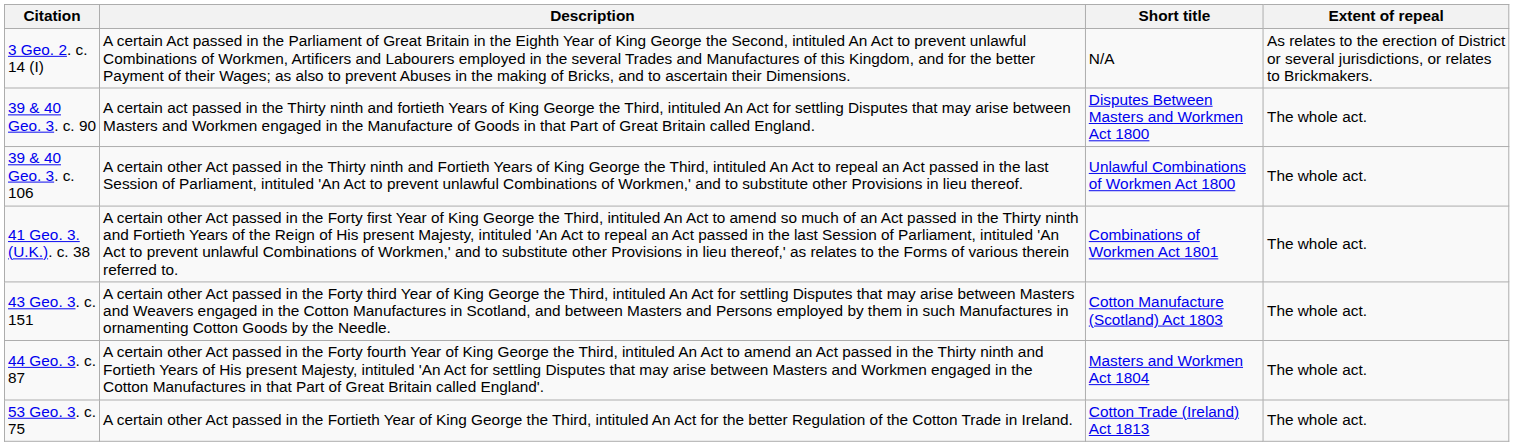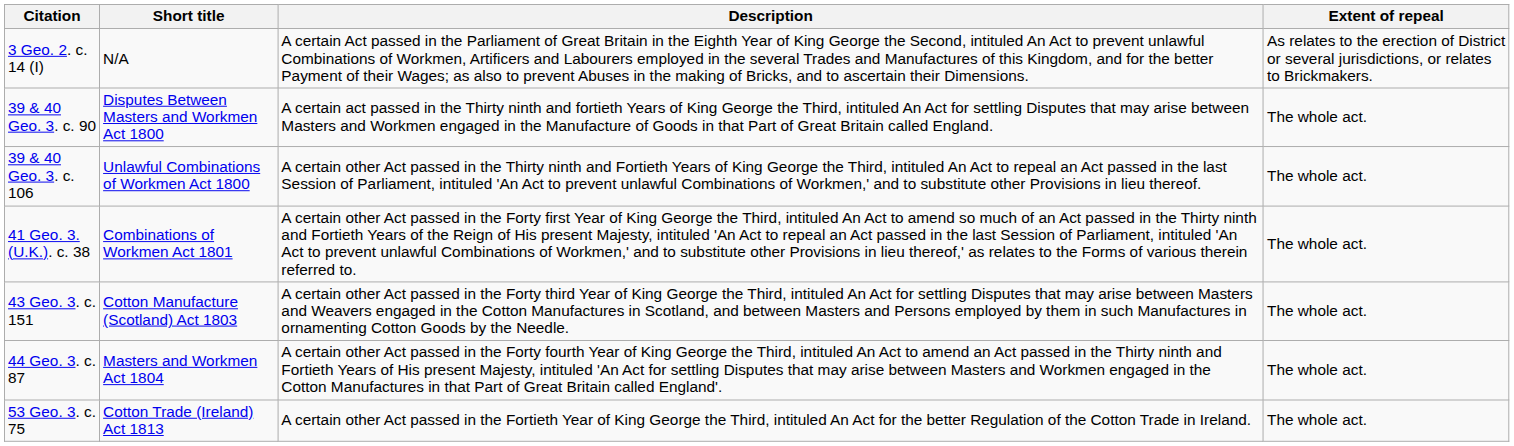columns swapped: Short title <-> Description
